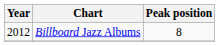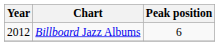Billboard Jazz Albums | Peak position: 8 -> 6
